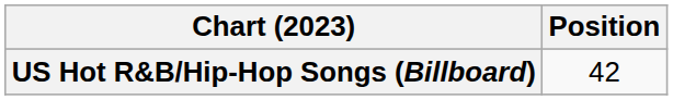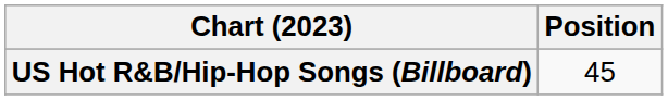US Hot R&B/Hip-Hop Songs (Billboard) | Position: 42 -> 45
